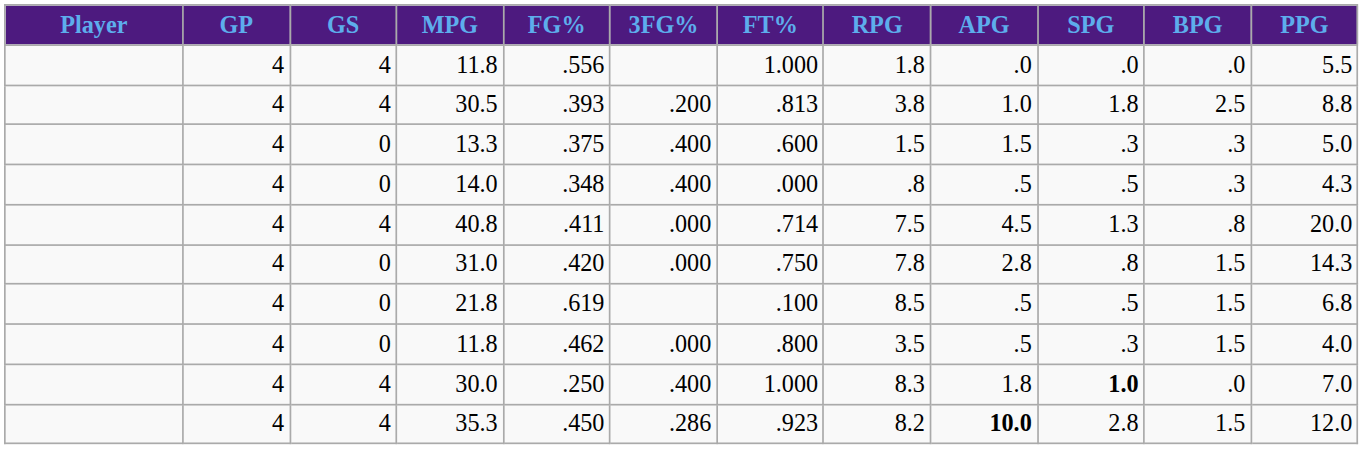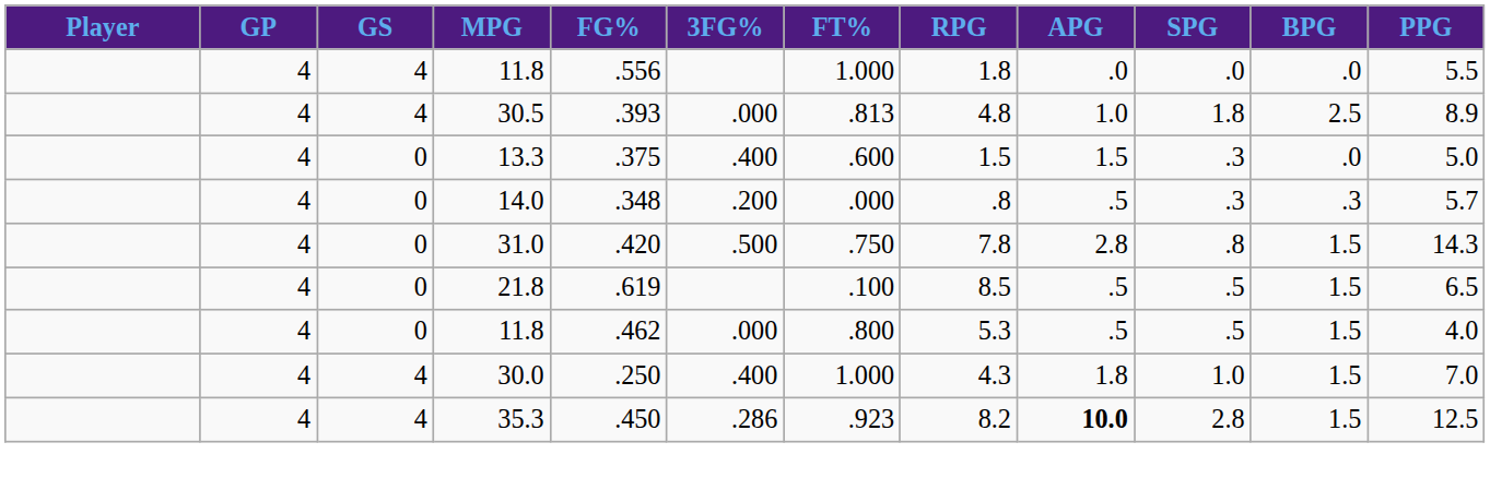30.5 | 3FG%: .200 -> .000
30.5 | RPG: 3.8 -> 4.8
30.5 | PPG: 8.8 -> 8.9
13.3 | BPG: .3 -> .0
14.0 | 3FG%: .400 -> .200
14.0 | SPG: .5 -> .3
14.0 | PPG: 4.3 -> 5.7
- row: 4 | 4 | 40.8 | .411 | .000 | .714 | 7.5 | 4.5 | 1.3 | .8 | 20.0
31.0 | 3FG%: .000 -> .500
21.8 | PPG: 6.8 -> 6.5
0 / 11.8 | RPG: 3.5 -> 5.3
0 / 11.8 | SPG: .3 -> .5
30.0 | RPG: 8.3 -> 4.3
30.0 | SPG: bold -> normal
30.0 | BPG: .0 -> 1.5
35.3 | PPG: 12.0 -> 12.5
